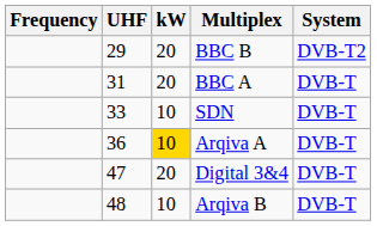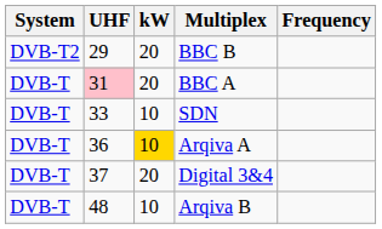columns swapped: Frequency <-> System
BBC A | UHF: no background -> pink background
Digital 3&4 | UHF: 47 -> 37
